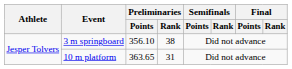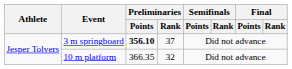3 m springboard | Preliminaries / Points: normal -> bold
3 m springboard | Preliminaries / Rank: 38 -> 37
10 m platform | Preliminaries / Points: 363.65 -> 366.35
10 m platform | Preliminaries / Rank: 31 -> 32
